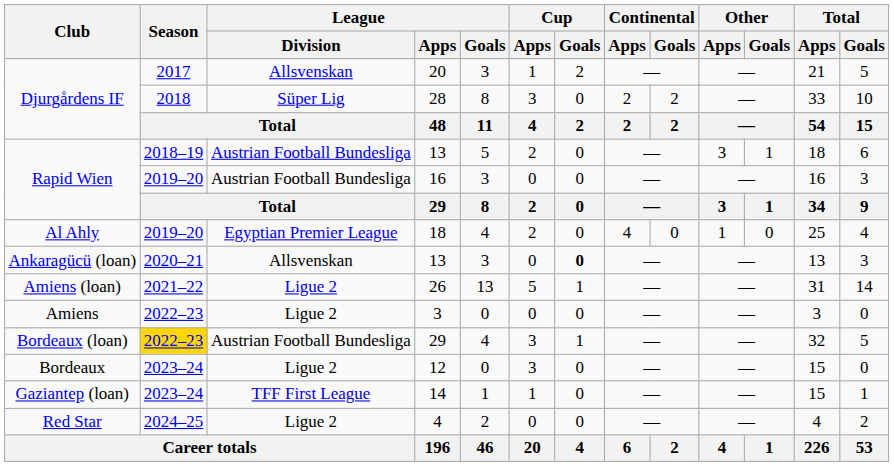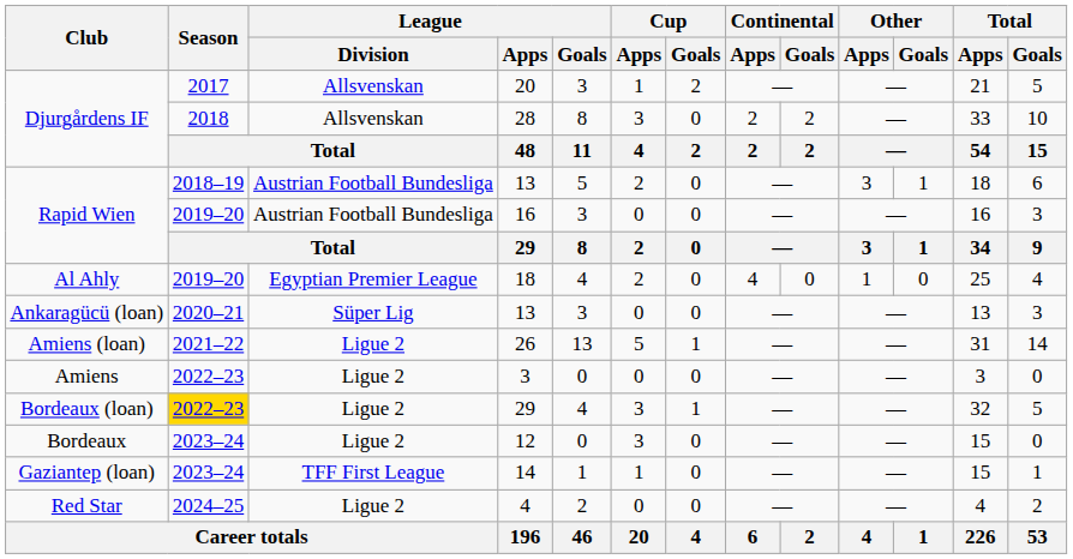28 | League / Division: Süper Lig -> Allsvenskan
Ankaragücü (loan) / 13 | League / Division: Allsvenskan -> Süper Lig
Ankaragücü (loan) / 13 | Cup / Goals: bold -> normal
Bordeaux (loan) / 29 | League / Division: Austrian Football Bundesliga -> Ligue 2
